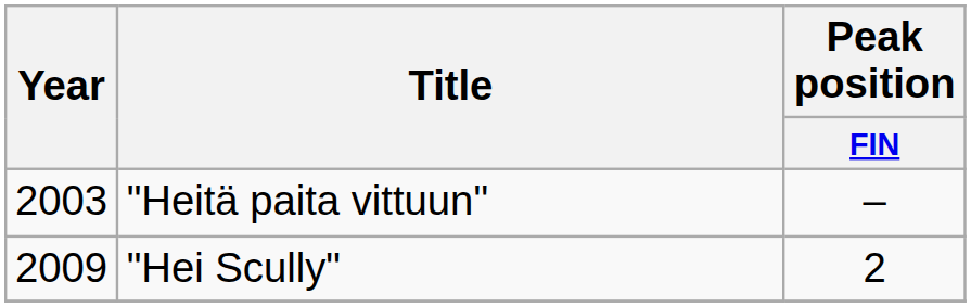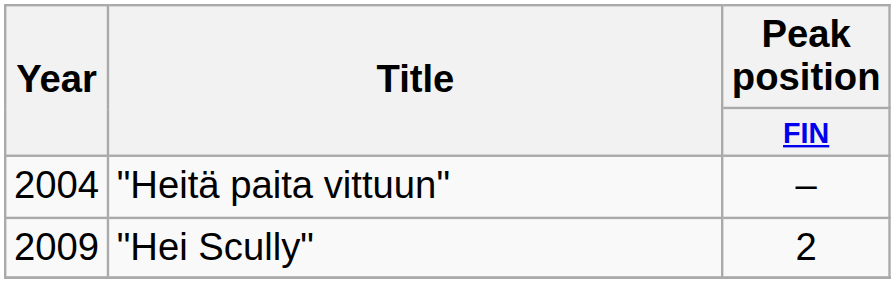"Heitä paita vittuun" | Year: 2003 -> 2004
